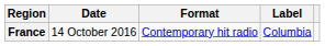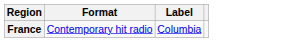- column: Date | 14 October 2016
